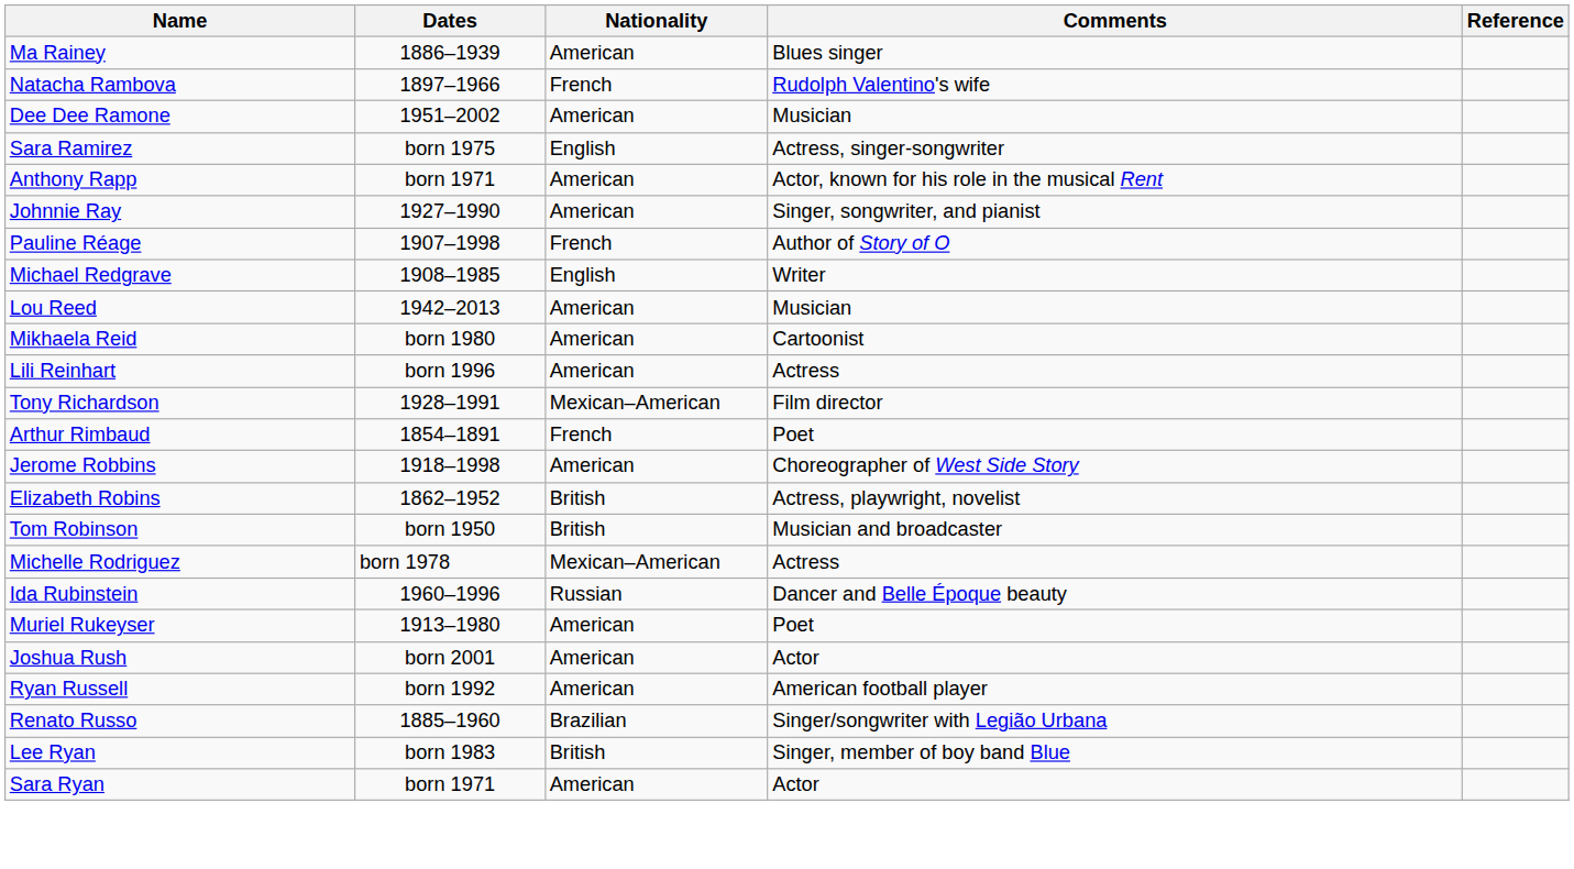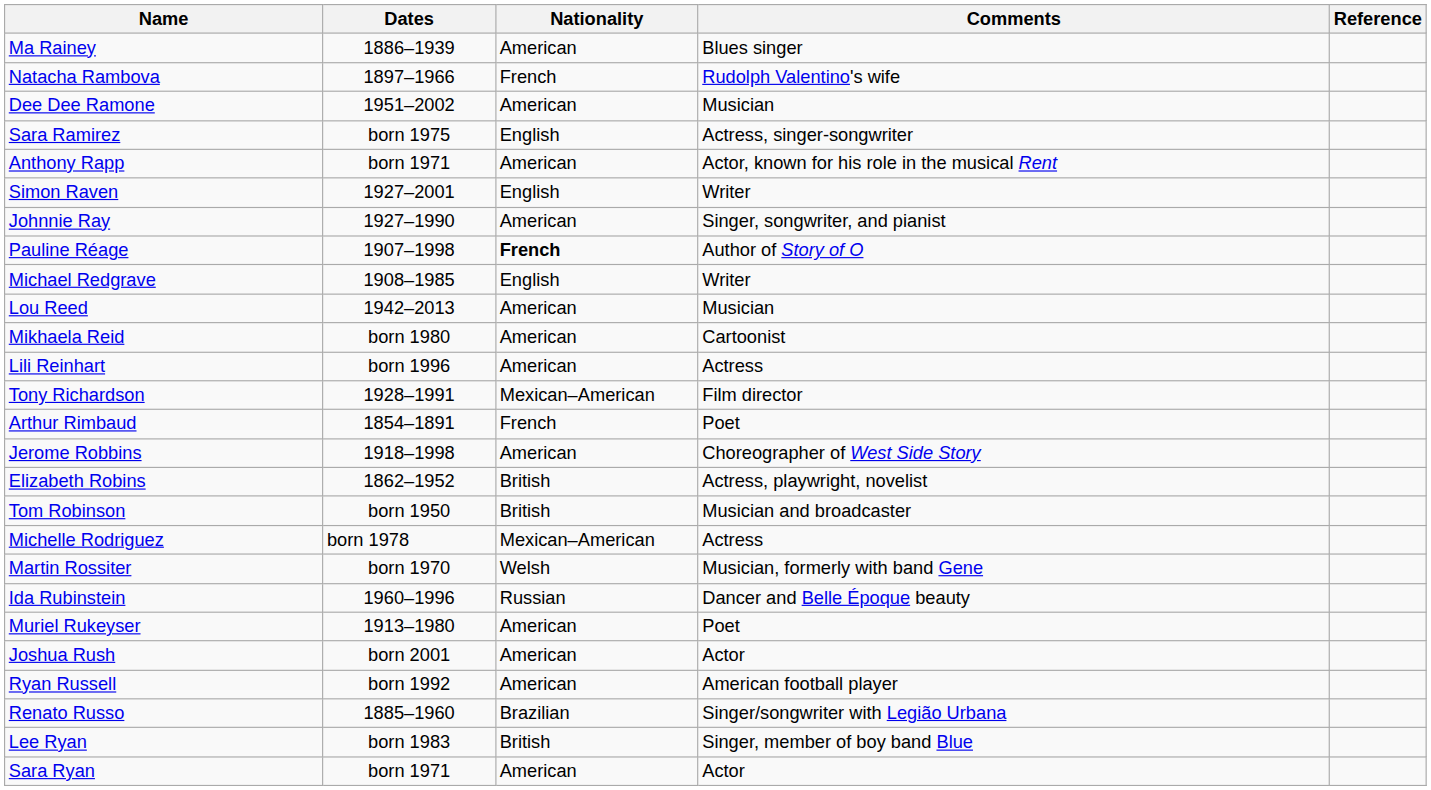+ row: Simon Raven | 1927–2001 | English | Writer
Pauline Réage | Nationality: normal -> bold
+ row: Martin Rossiter | born 1970 | Welsh | Musician, formerly with band Gene
